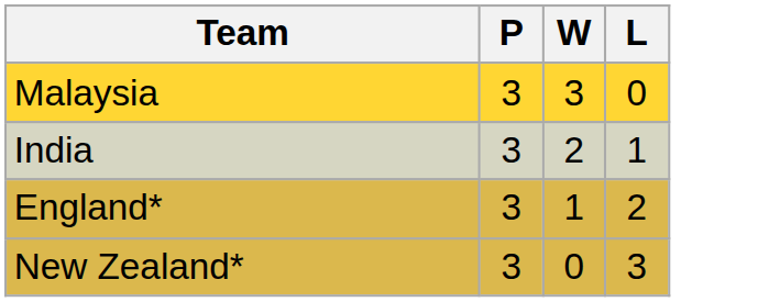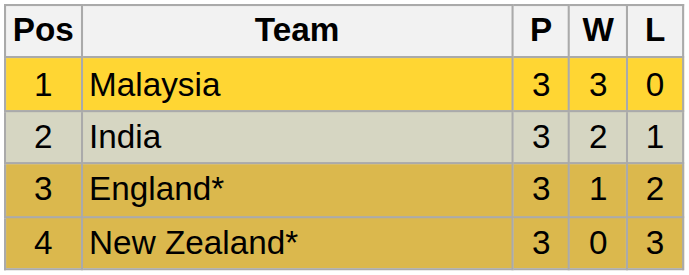+ column: Pos | 1 | 2 | 3 | 4
